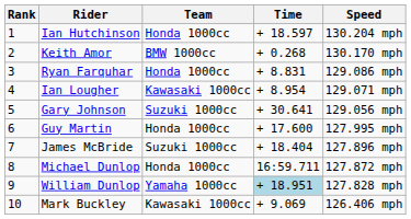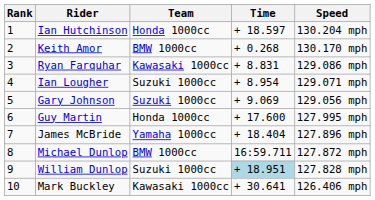Ryan Farquhar | Team: Honda 1000cc -> Kawasaki 1000cc
Ian Lougher | Team: Kawasaki 1000cc -> Suzuki 1000cc
Gary Johnson | Time: + 30.641 -> + 9.069
James McBride | Team: Suzuki 1000cc -> Yamaha 1000cc
Michael Dunlop | Team: Honda 1000cc -> BMW 1000cc
William Dunlop | Team: Yamaha 1000cc -> Suzuki 1000cc
Mark Buckley | Time: + 9.069 -> + 30.641
